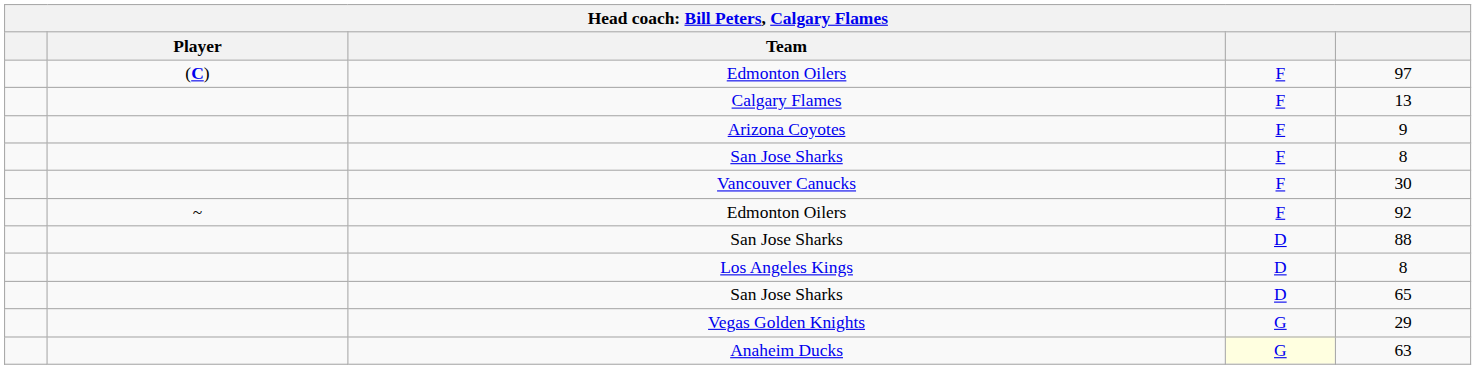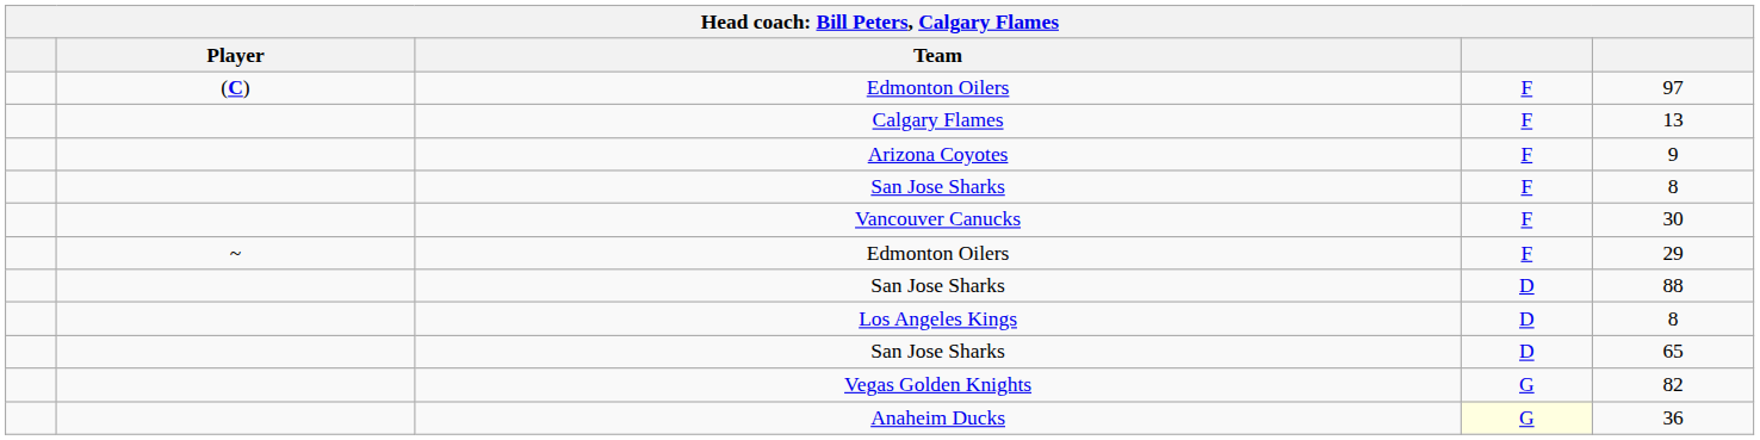~ / Edmonton Oilers | column 5: 92 -> 29
Vegas Golden Knights | column 5: 29 -> 82
Anaheim Ducks | column 5: 63 -> 36
